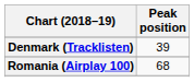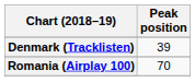Romania (Airplay 100) | Peak position: 68 -> 70
